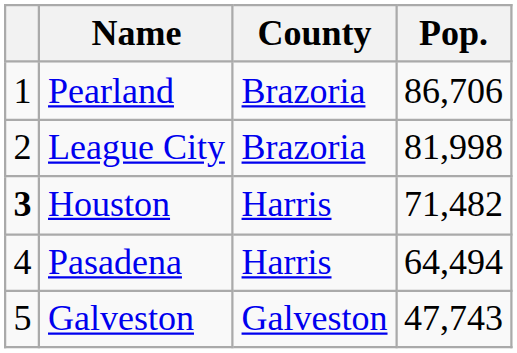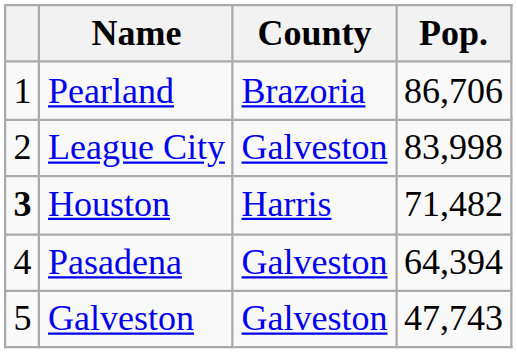League City | County: Brazoria -> Galveston
League City | Pop.: 81,998 -> 83,998
Pasadena | County: Harris -> Galveston
Pasadena | Pop.: 64,494 -> 64,394
